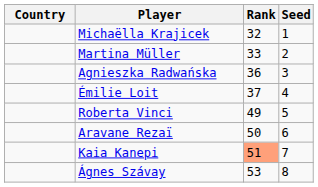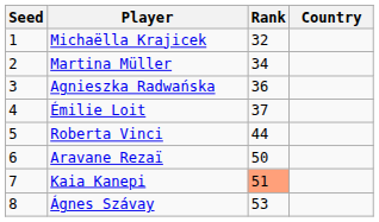columns swapped: Country <-> Seed
Martina Müller | Rank: 33 -> 34
Roberta Vinci | Rank: 49 -> 44
